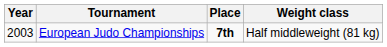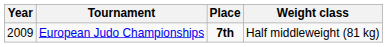European Judo Championships | Year: 2003 -> 2009
